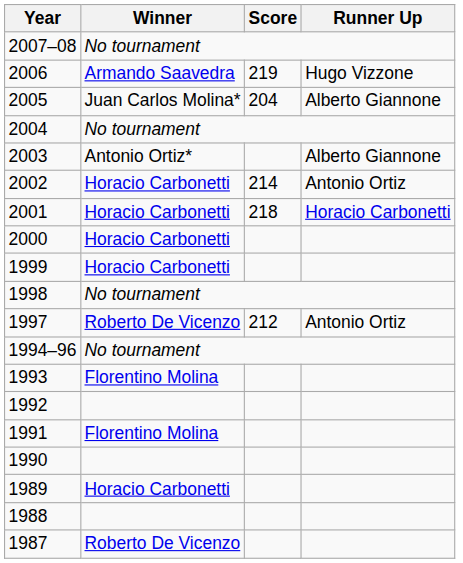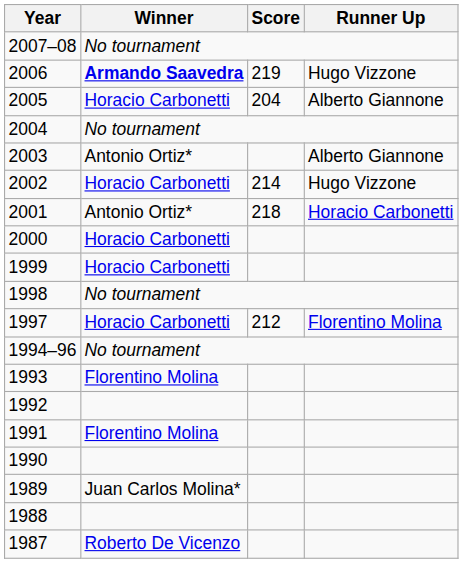2006 | Winner: normal -> bold
2005 | Winner: Juan Carlos Molina* -> Horacio Carbonetti
2002 | Runner Up: Antonio Ortiz -> Hugo Vizzone
2001 | Winner: Horacio Carbonetti -> Antonio Ortiz*
1997 | Winner: Roberto De Vicenzo -> Horacio Carbonetti
1997 | Runner Up: Antonio Ortiz -> Florentino Molina
1989 | Winner: Horacio Carbonetti -> Juan Carlos Molina*
